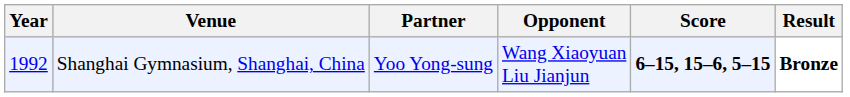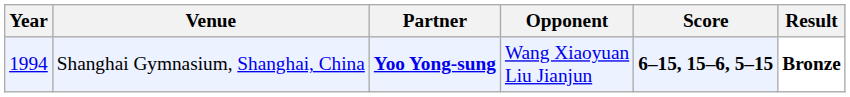Shanghai Gymnasium, Shanghai, China | Year: 1992 -> 1994
Shanghai Gymnasium, Shanghai, China | Partner: normal -> bold
